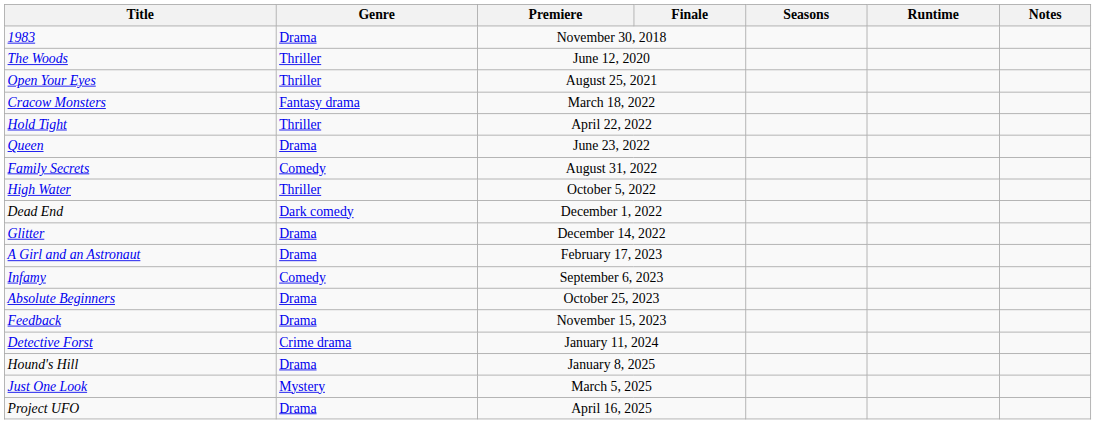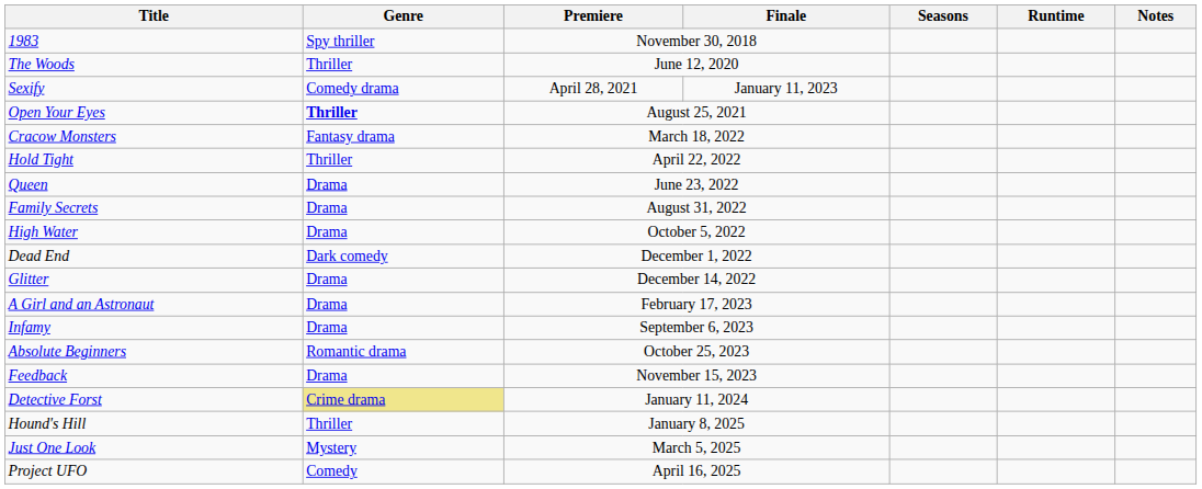1983 | Genre: Drama -> Spy thriller
+ row: Sexify | Comedy drama | April 28, 2021 | January 11, 2023
Open Your Eyes | Genre: normal -> bold
Family Secrets | Genre: Comedy -> Drama
High Water | Genre: Thriller -> Drama
Infamy | Genre: Comedy -> Drama
Absolute Beginners | Genre: Drama -> Romantic drama
Detective Forst | Genre: no background -> khaki background
Hound's Hill | Genre: Drama -> Thriller
Project UFO | Genre: Drama -> Comedy
